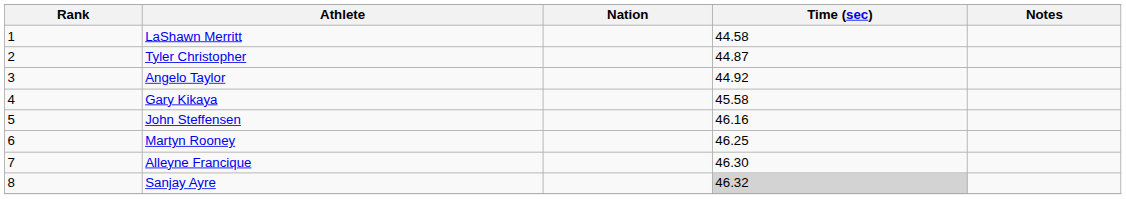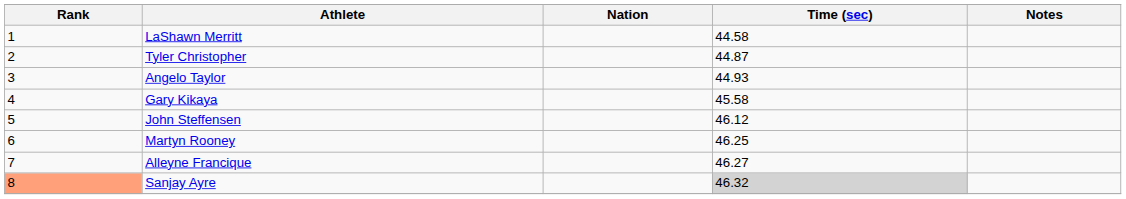Angelo Taylor | Time (sec): 44.92 -> 44.93
John Steffensen | Time (sec): 46.16 -> 46.12
Alleyne Francique | Time (sec): 46.30 -> 46.27
Sanjay Ayre | Rank: no background -> lightsalmon background
